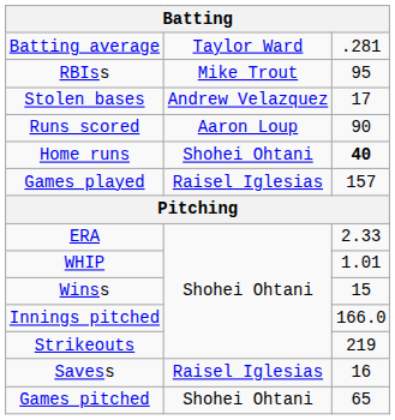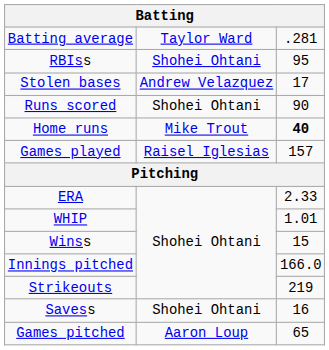RBIss | column 2: Mike Trout -> Shohei Ohtani
Runs scored | column 2: Aaron Loup -> Shohei Ohtani
Home runs | column 2: Shohei Ohtani -> Mike Trout
Savess | column 2: Raisel Iglesias -> Shohei Ohtani
Games pitched | column 2: Shohei Ohtani -> Aaron Loup
